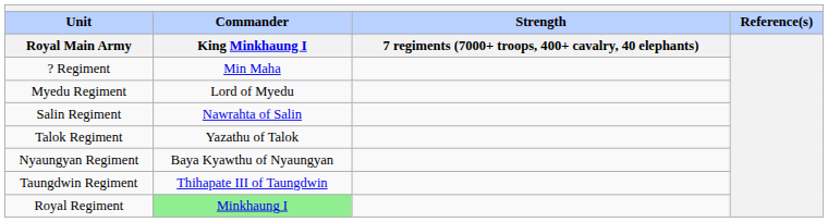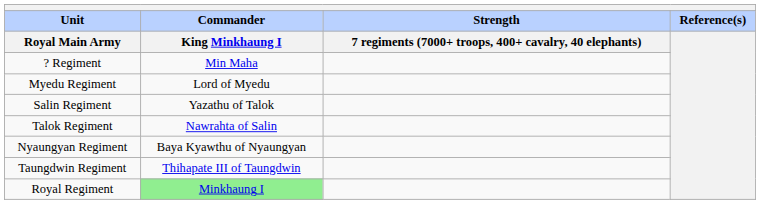Salin Regiment | Commander / King Minkhaung I: Nawrahta of Salin -> Yazathu of Talok
Talok Regiment | Commander / King Minkhaung I: Yazathu of Talok -> Nawrahta of Salin
